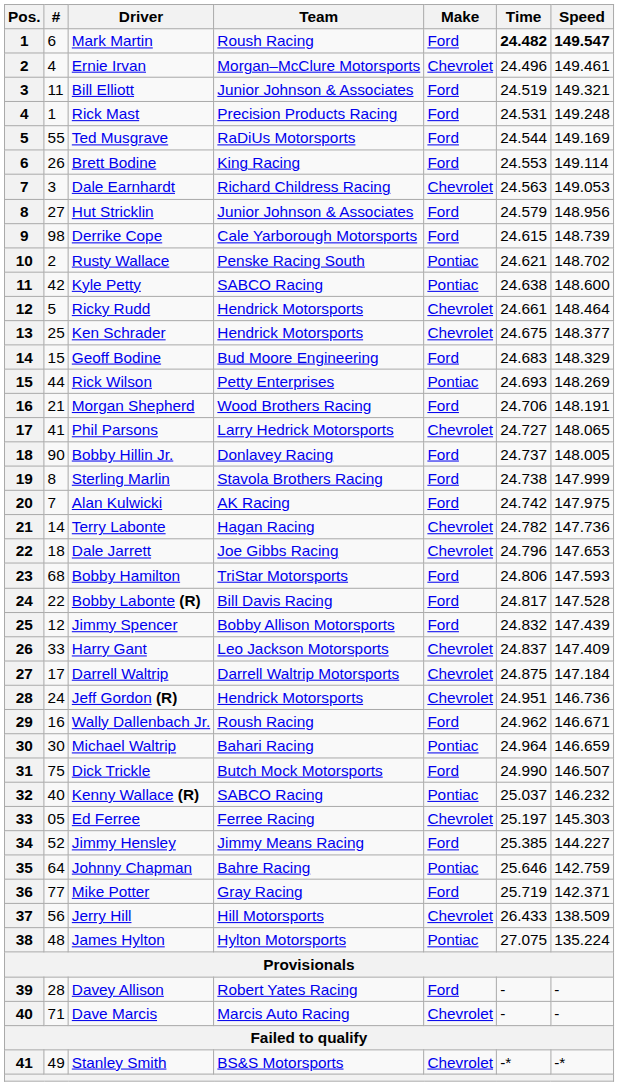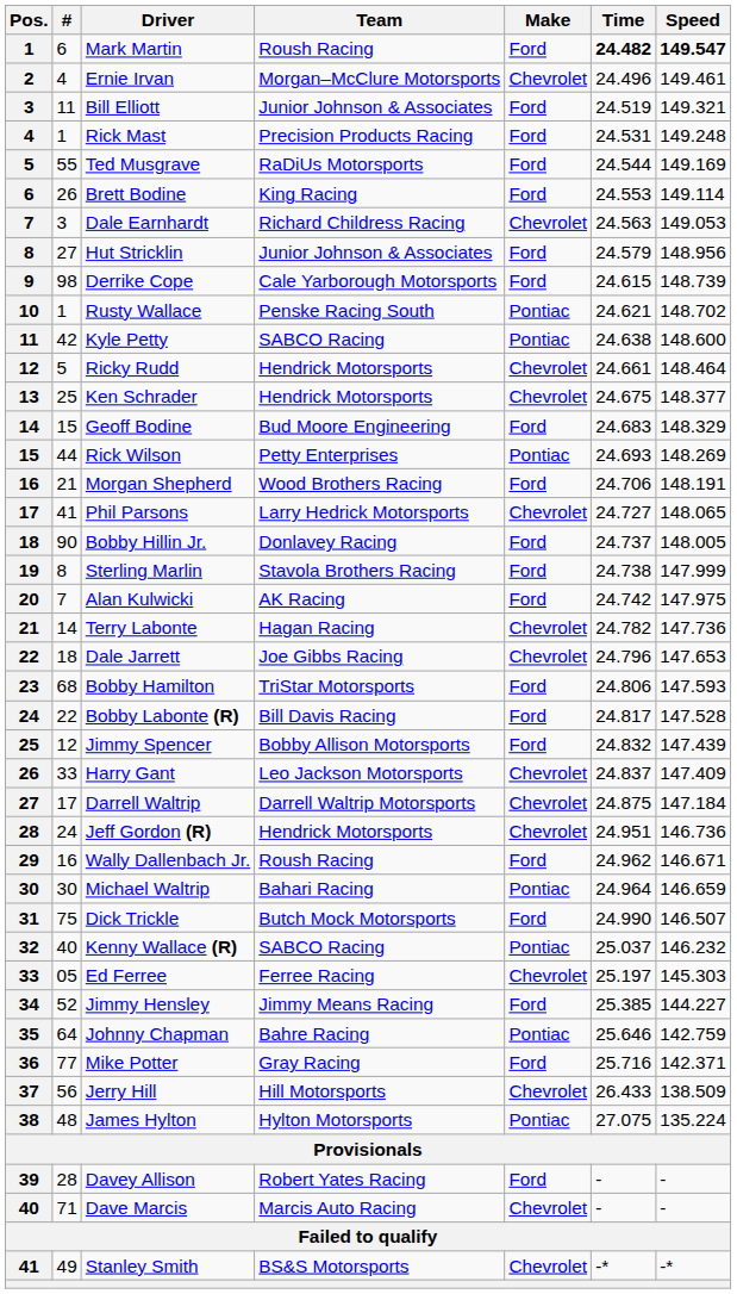Rusty Wallace | #: 2 -> 1
Mike Potter | Time: 25.719 -> 25.716
